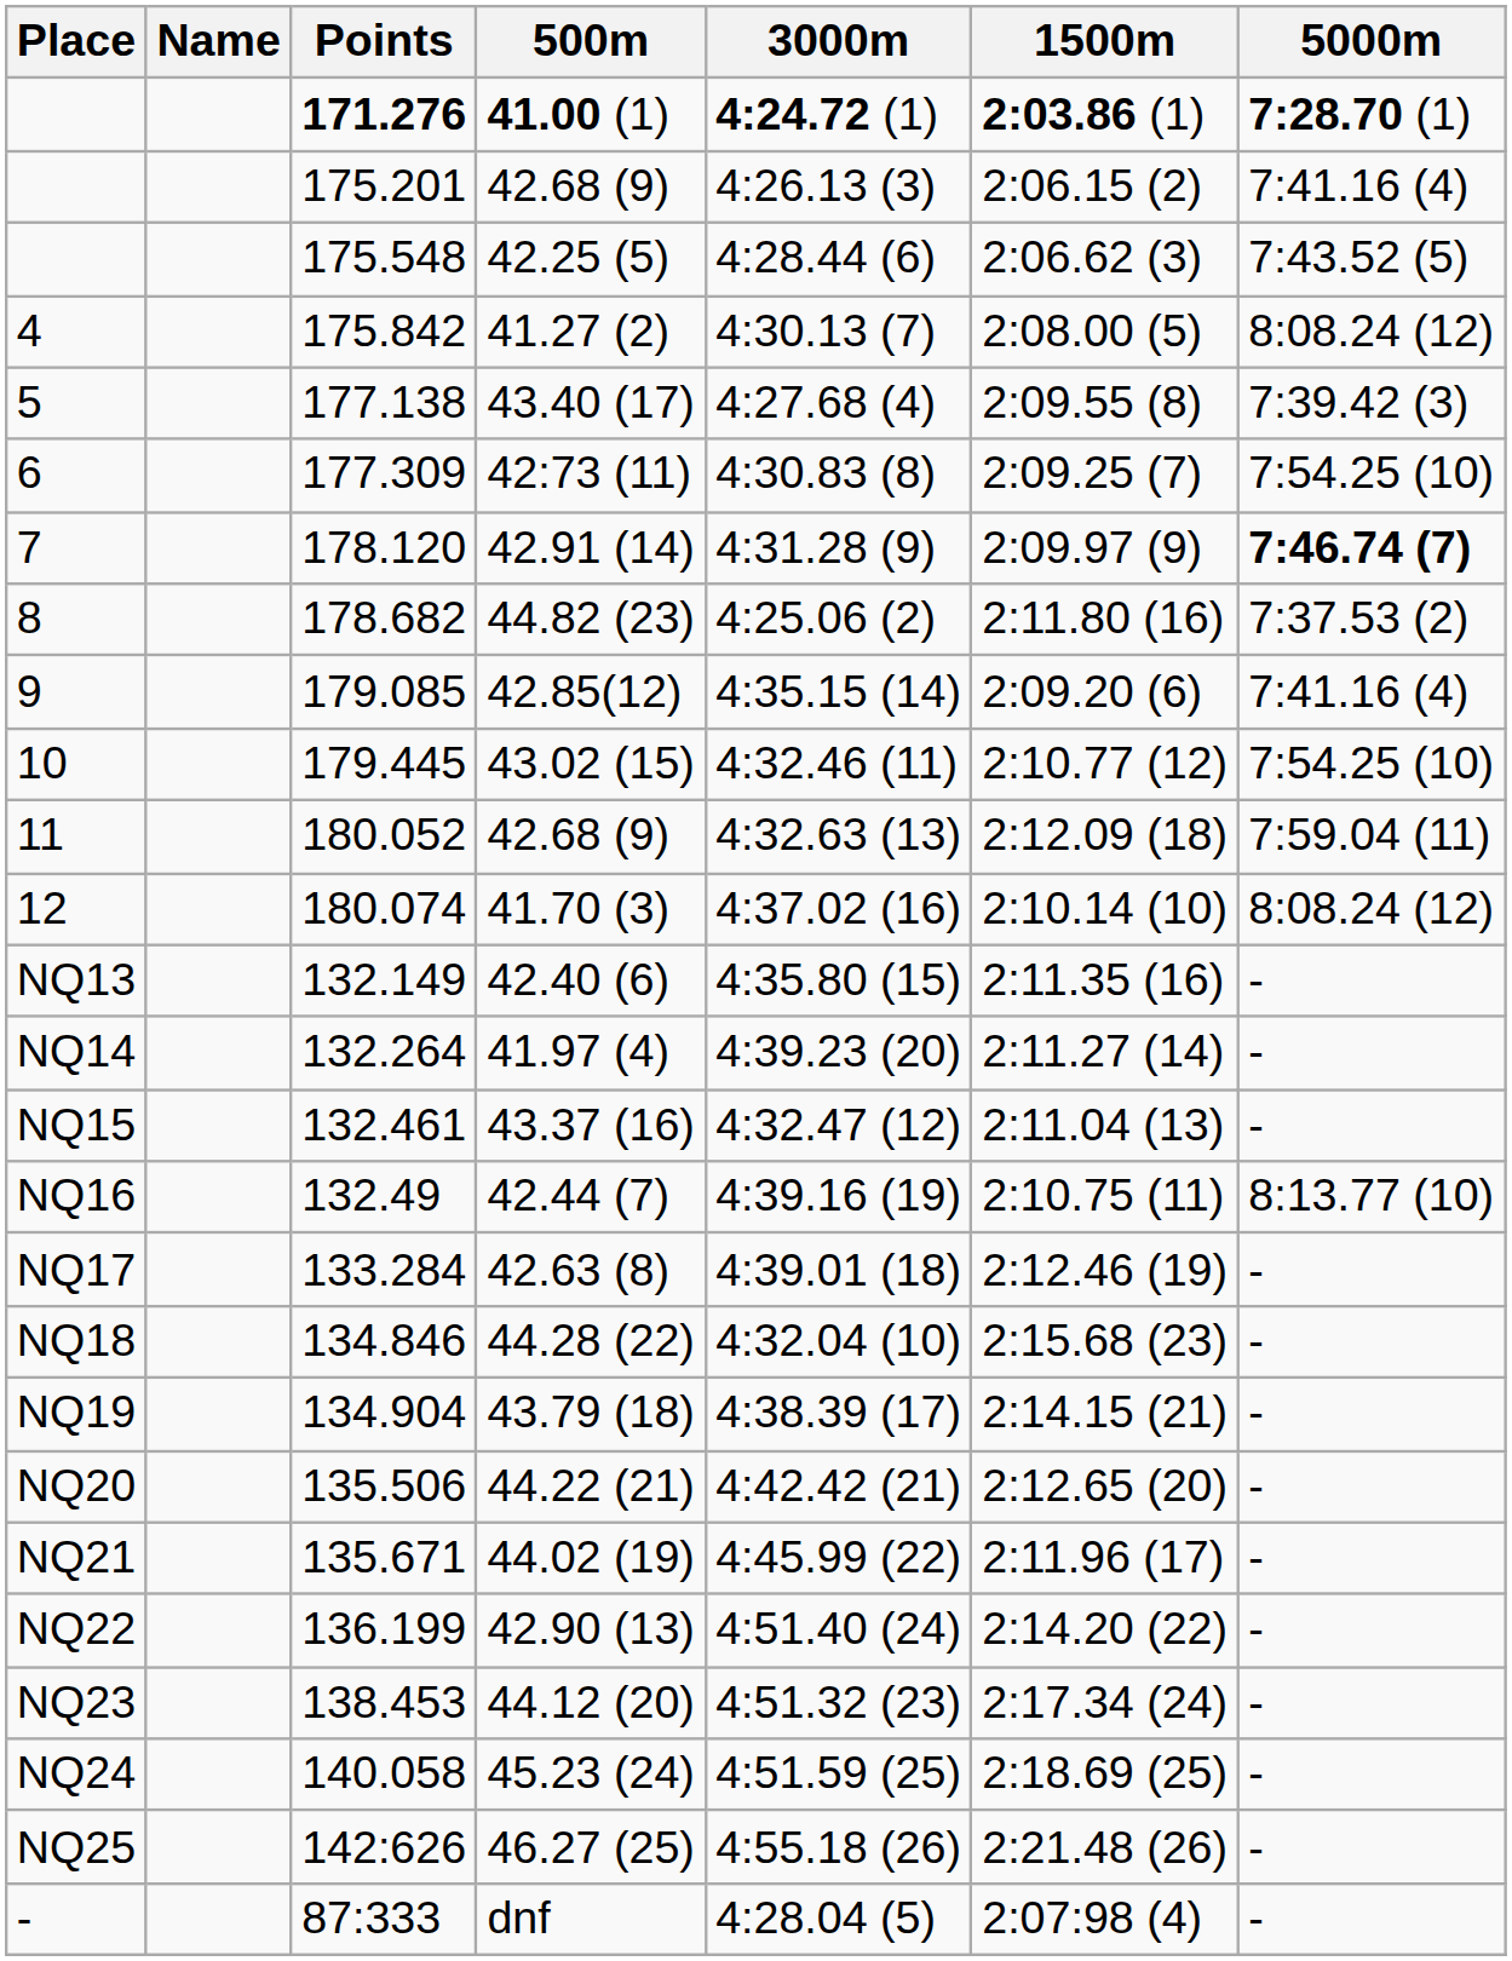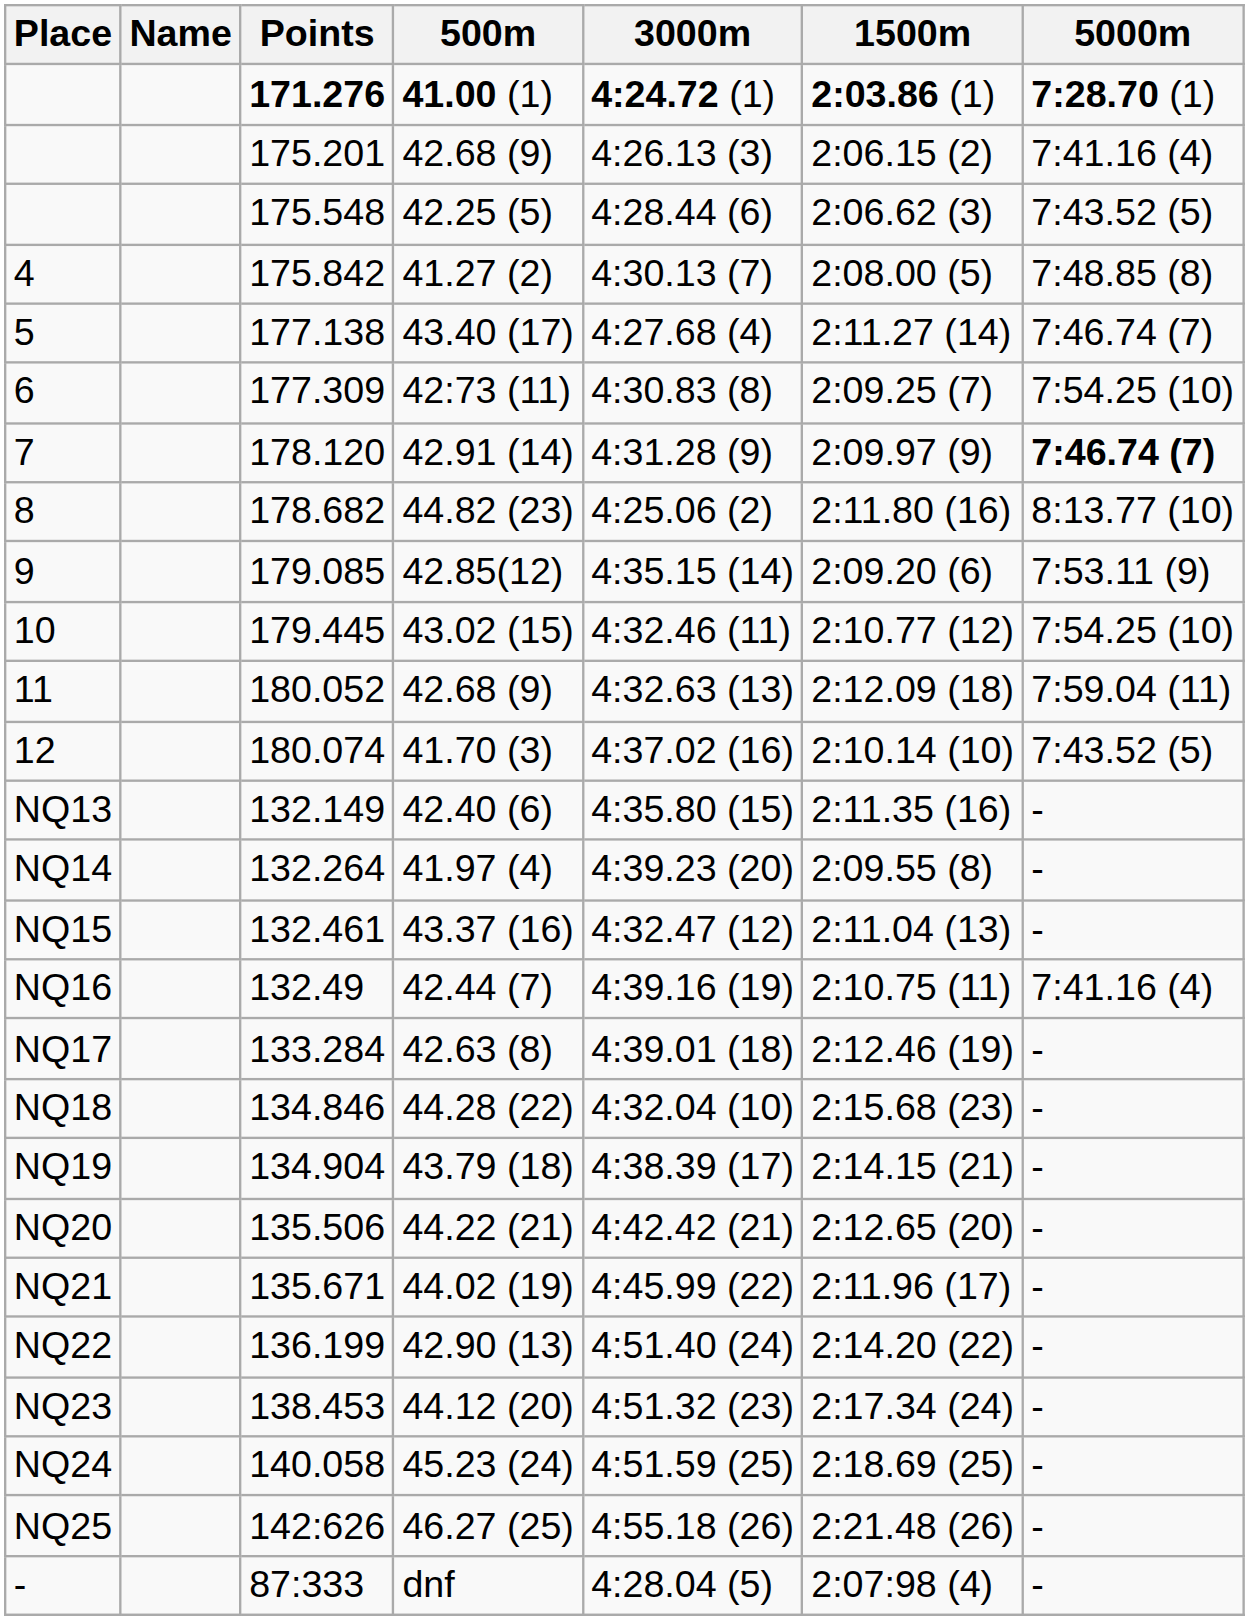4 | 5000m: 8:08.24 (12) -> 7:48.85 (8)
5 | 1500m: 2:09.55 (8) -> 2:11.27 (14)
5 | 5000m: 7:39.42 (3) -> 7:46.74 (7)
8 | 5000m: 7:37.53 (2) -> 8:13.77 (10)
9 | 5000m: 7:41.16 (4) -> 7:53.11 (9)
12 | 5000m: 8:08.24 (12) -> 7:43.52 (5)
NQ14 | 1500m: 2:11.27 (14) -> 2:09.55 (8)
NQ16 | 5000m: 8:13.77 (10) -> 7:41.16 (4)
